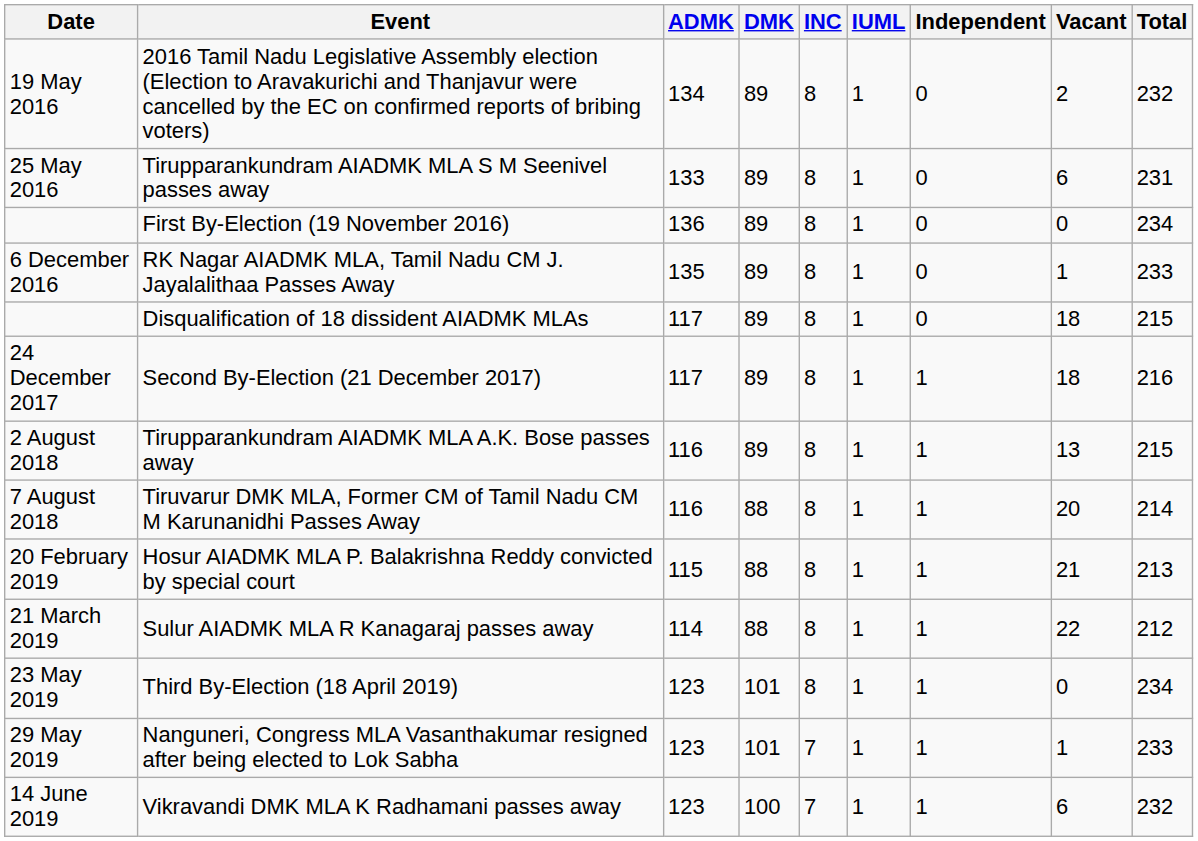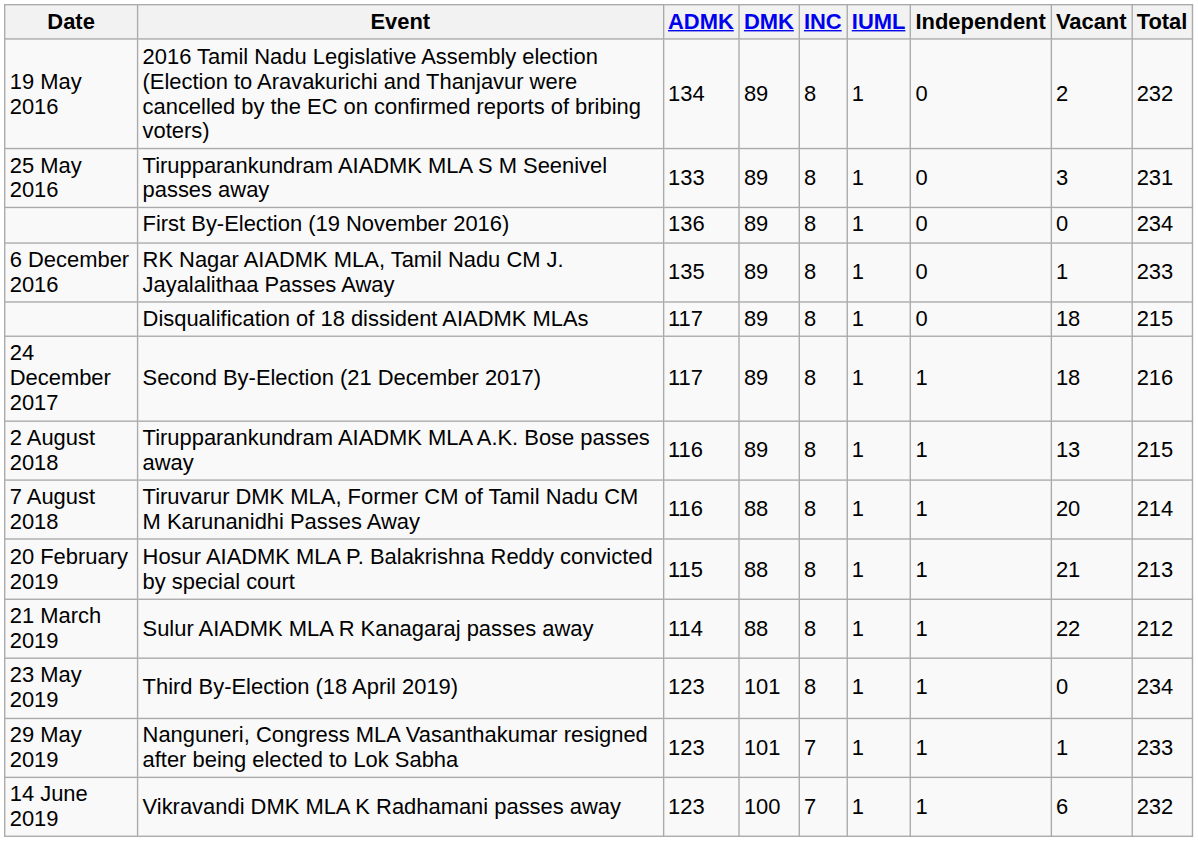Tirupparankundram AIADMK MLA S M Seenivel passes away | Vacant: 6 -> 3
